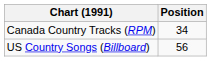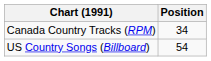US Country Songs (Billboard) | Position: 56 -> 54
